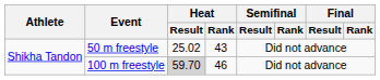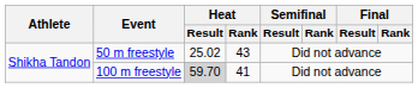100 m freestyle | Heat / Rank: 46 -> 41
